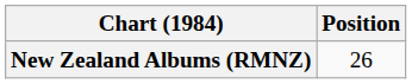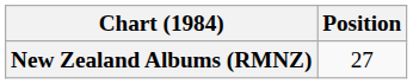New Zealand Albums (RMNZ) | Position: 26 -> 27
